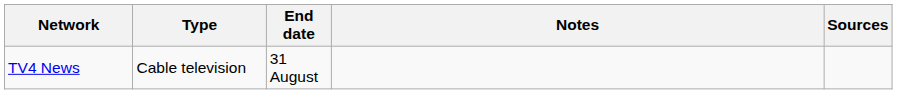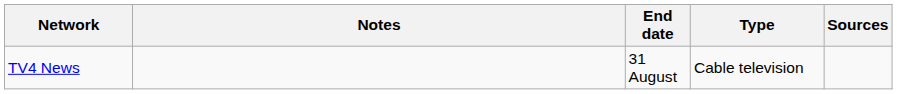columns swapped: Type <-> Notes
